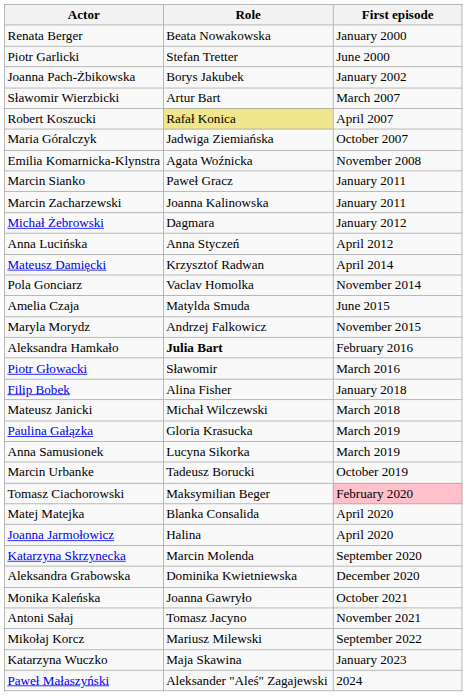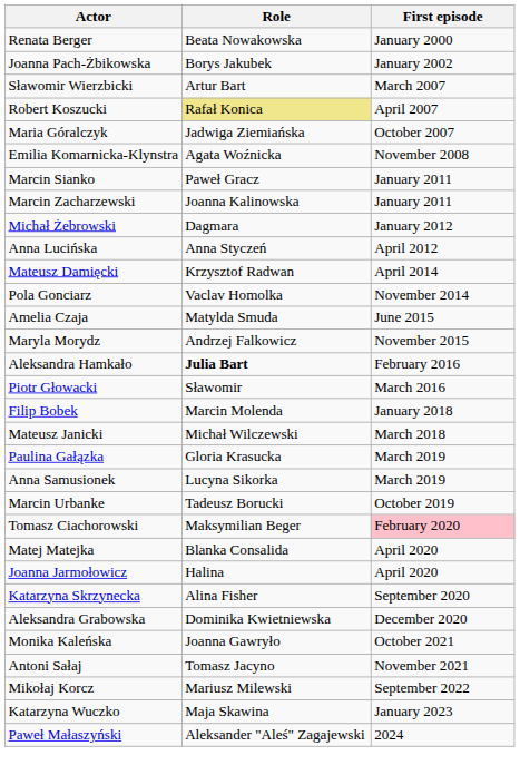- row: Piotr Garlicki | Stefan Tretter | June 2000
Filip Bobek | Role: Alina Fisher -> Marcin Molenda
Katarzyna Skrzynecka | Role: Marcin Molenda -> Alina Fisher
